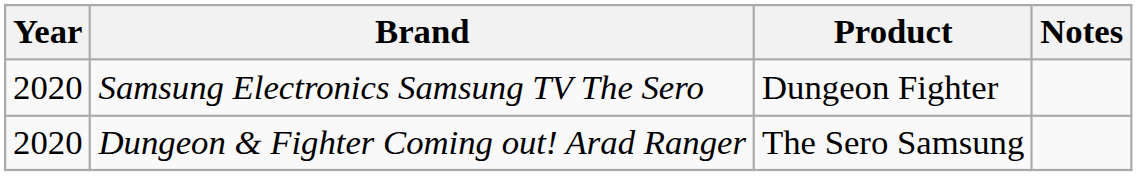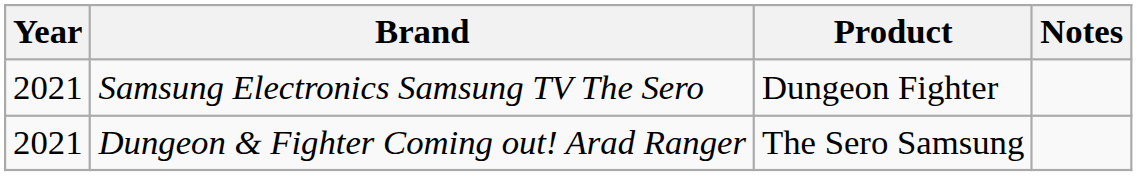Samsung Electronics Samsung TV The Sero | Year: 2020 -> 2021
Dungeon & Fighter Coming out! Arad Ranger | Year: 2020 -> 2021
